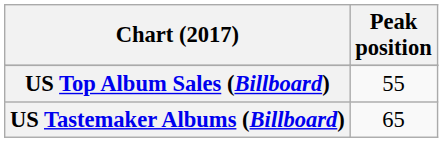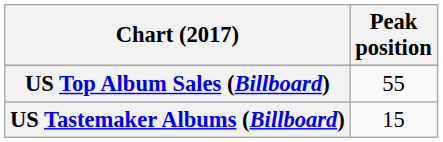US Tastemaker Albums (Billboard) | Peak position: 65 -> 15
